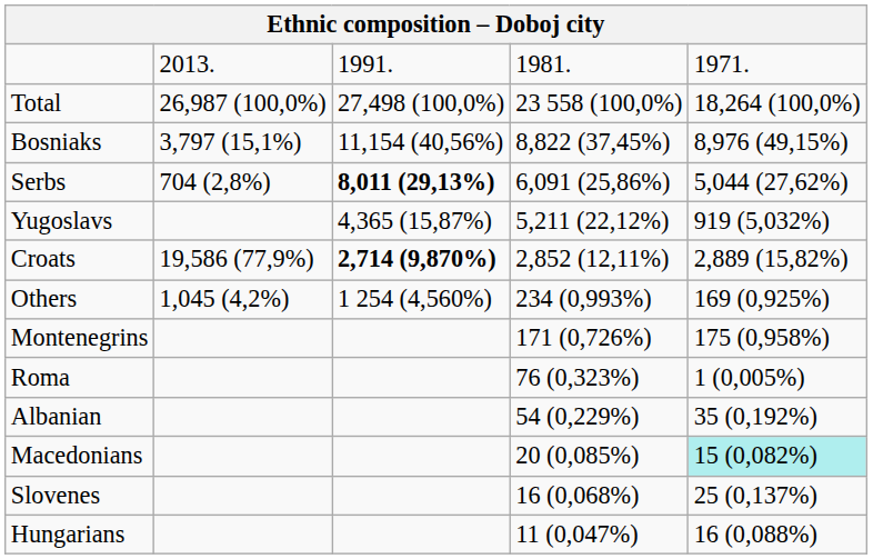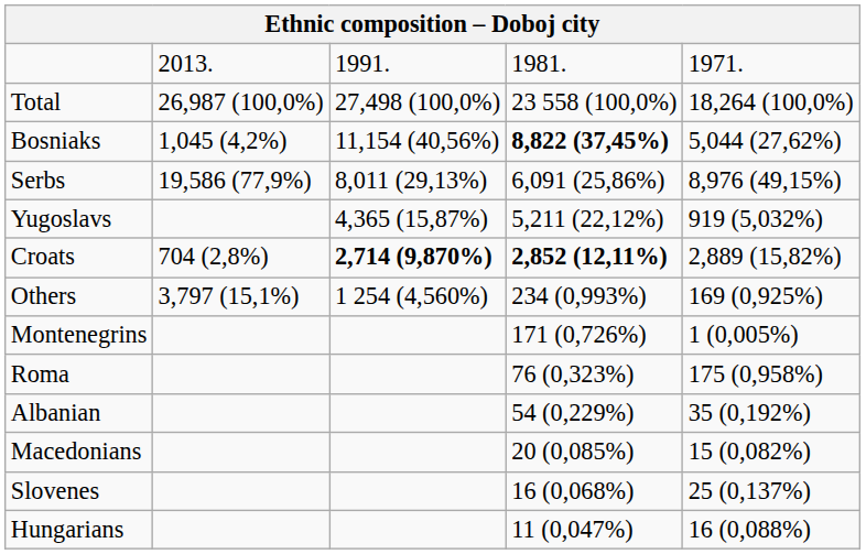Bosniaks | column 2: 3,797 (15,1%) -> 1,045 (4,2%)
Bosniaks | column 4: normal -> bold
Bosniaks | column 5: 8,976 (49,15%) -> 5,044 (27,62%)
Serbs | column 2: 704 (2,8%) -> 19,586 (77,9%)
Serbs | column 3: bold -> normal
Serbs | column 5: 5,044 (27,62%) -> 8,976 (49,15%)
Croats | column 2: 19,586 (77,9%) -> 704 (2,8%)
Croats | column 4: normal -> bold
Others | column 2: 1,045 (4,2%) -> 3,797 (15,1%)
Montenegrins | column 5: 175 (0,958%) -> 1 (0,005%)
Roma | column 5: 1 (0,005%) -> 175 (0,958%)
Macedonians | column 5: paleturquoise background -> no background
